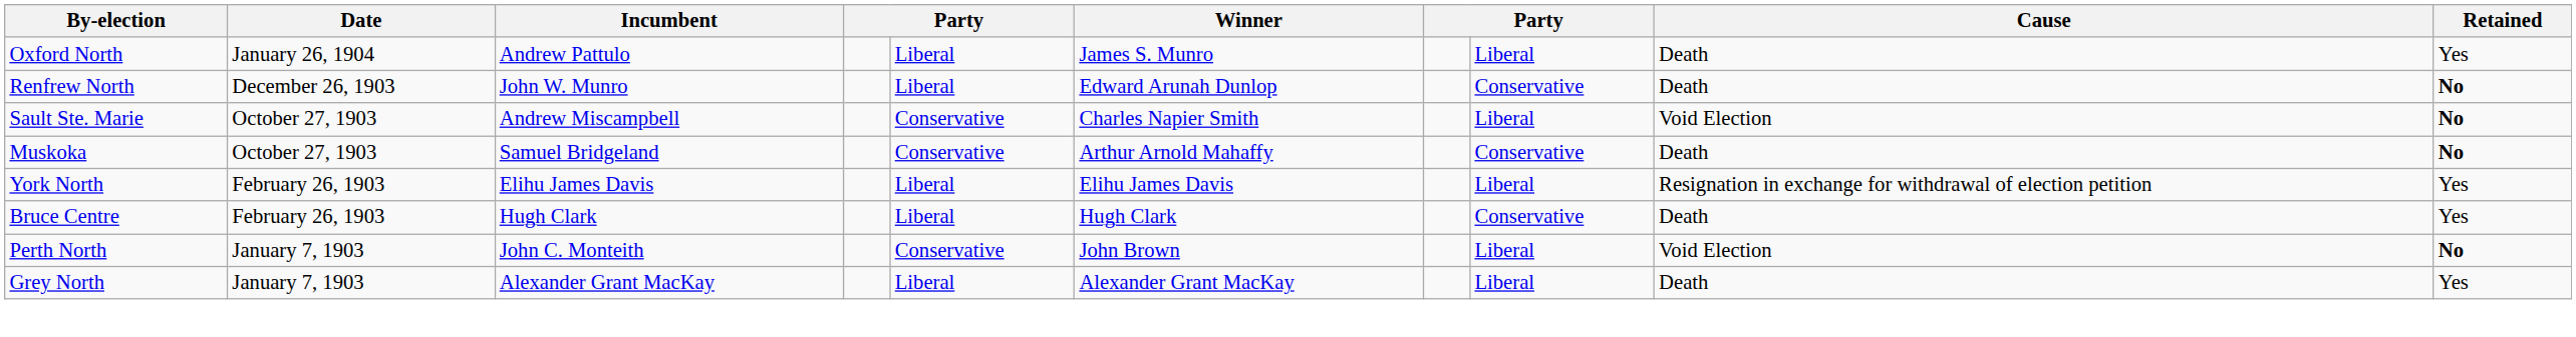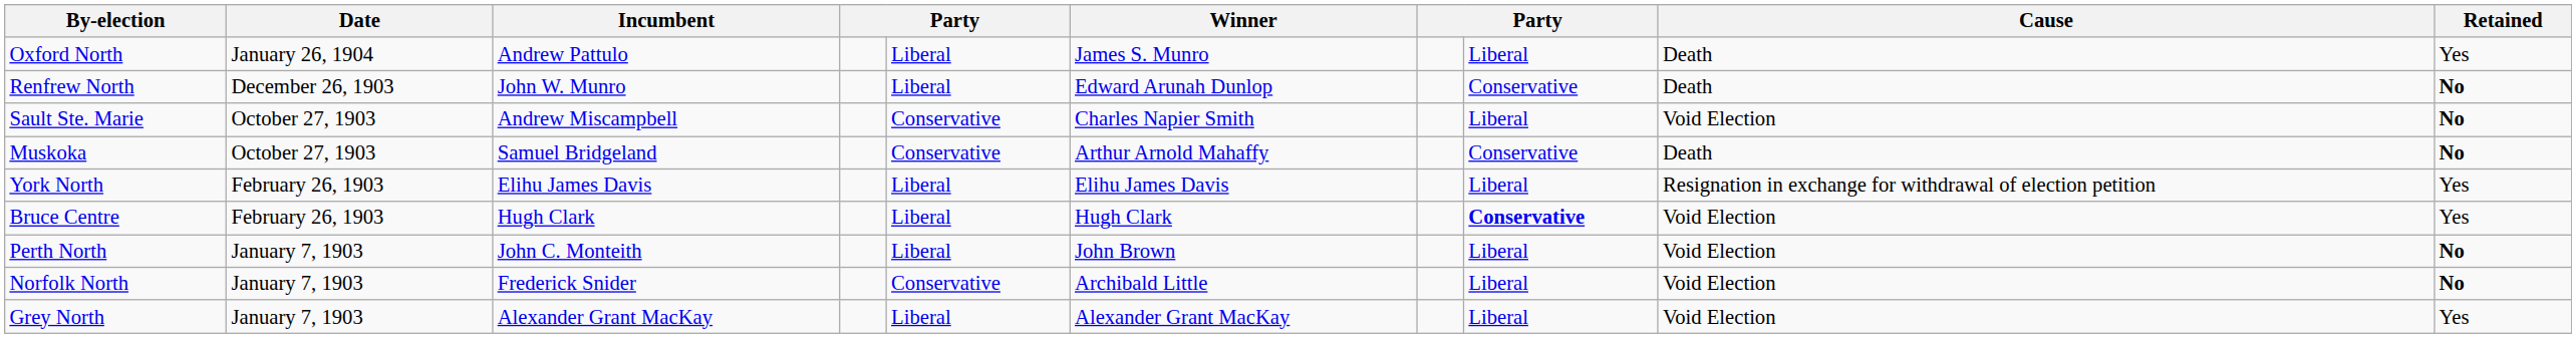Bruce Centre | column 8: normal -> bold
Bruce Centre | Cause: Death -> Void Election
Perth North | column 5: Conservative -> Liberal
+ row: Norfolk North | January 7, 1903 | Frederick Snider | Conservative | Archibald Little | Liberal | Void Election | No
Grey North | Cause: Death -> Void Election
